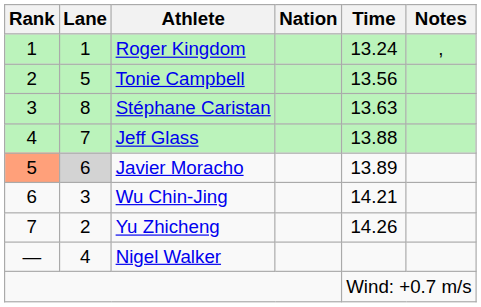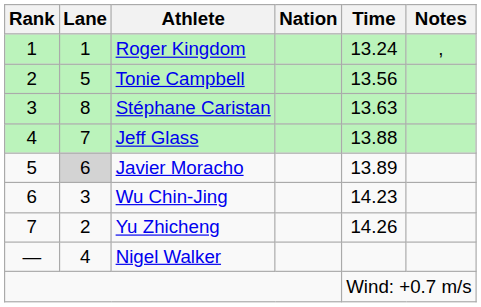Javier Moracho | Rank: lightsalmon background -> no background
Wu Chin-Jing | Time: 14.21 -> 14.23
